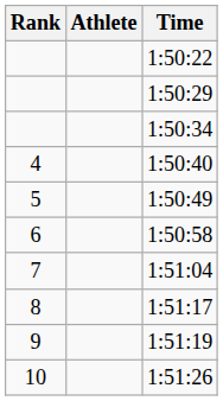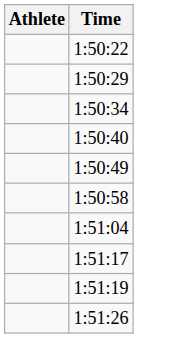- column: Rank | 4 | 5 | 6 | 7 | 8 | 9 | 10
